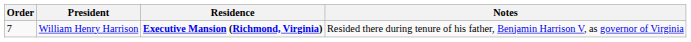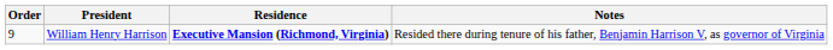William Henry Harrison | Order: 7 -> 9
